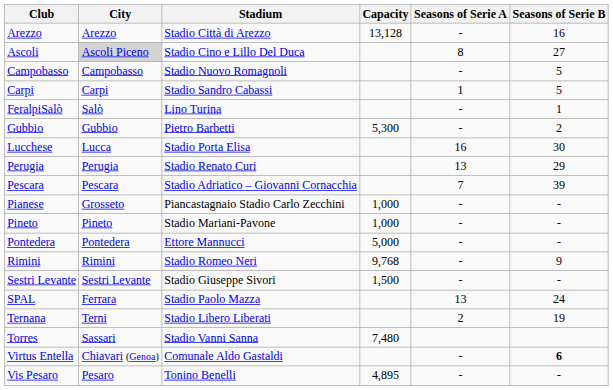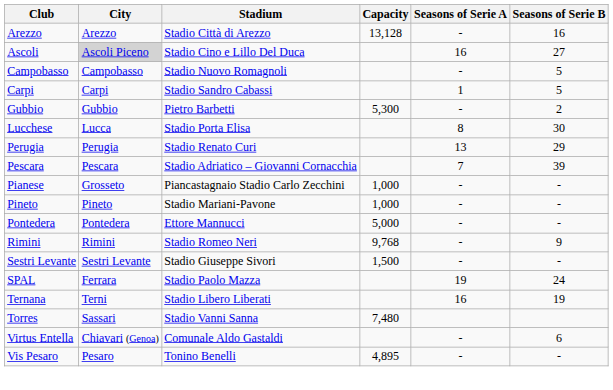Ascoli | Seasons of Serie A: 8 -> 16
- row: FeralpiSalò | Salò | Lino Turina | - | 1
Lucchese | Seasons of Serie A: 16 -> 8
SPAL | Seasons of Serie A: 13 -> 19
Ternana | Seasons of Serie A: 2 -> 16
Virtus Entella | Seasons of Serie B: bold -> normal
